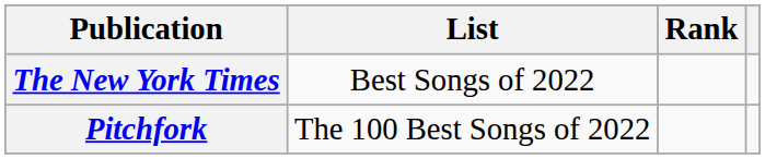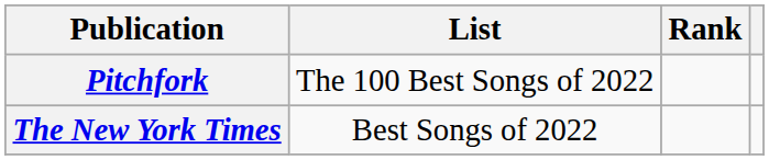rows swapped: Pitchfork <-> The New York Times
